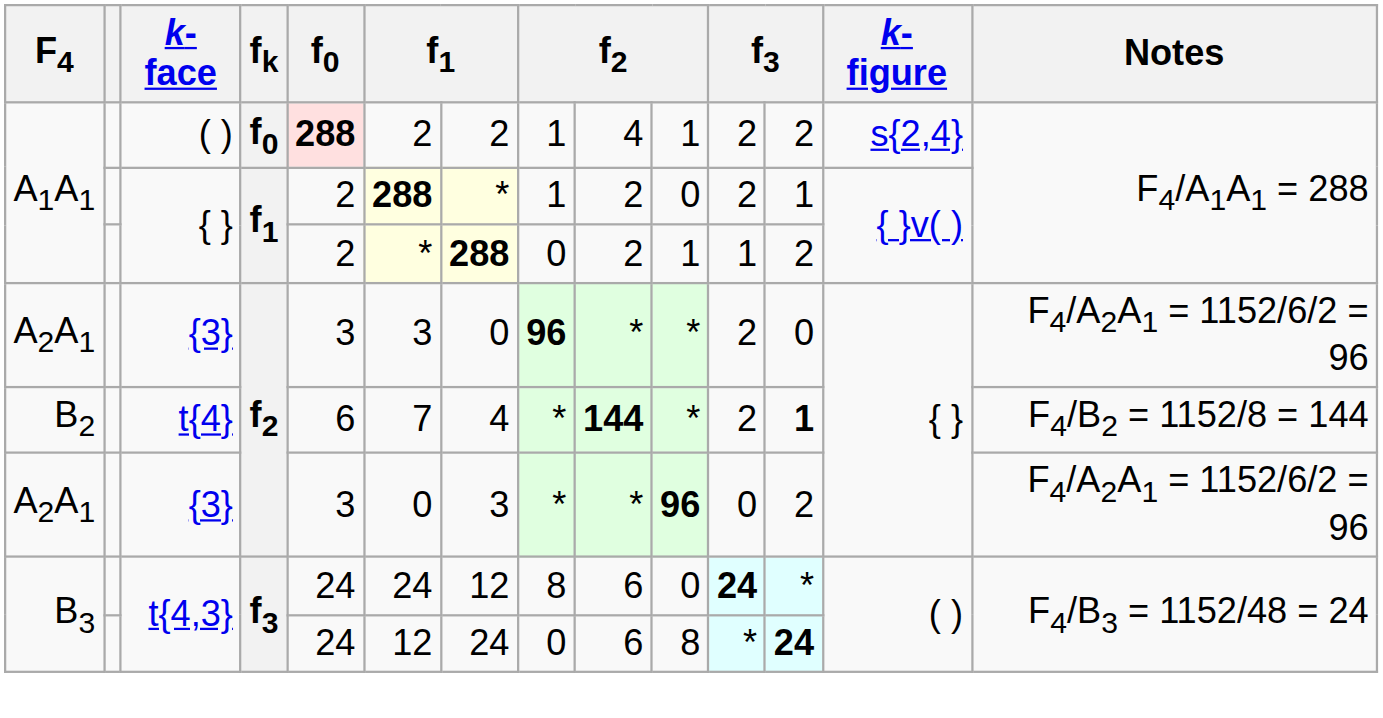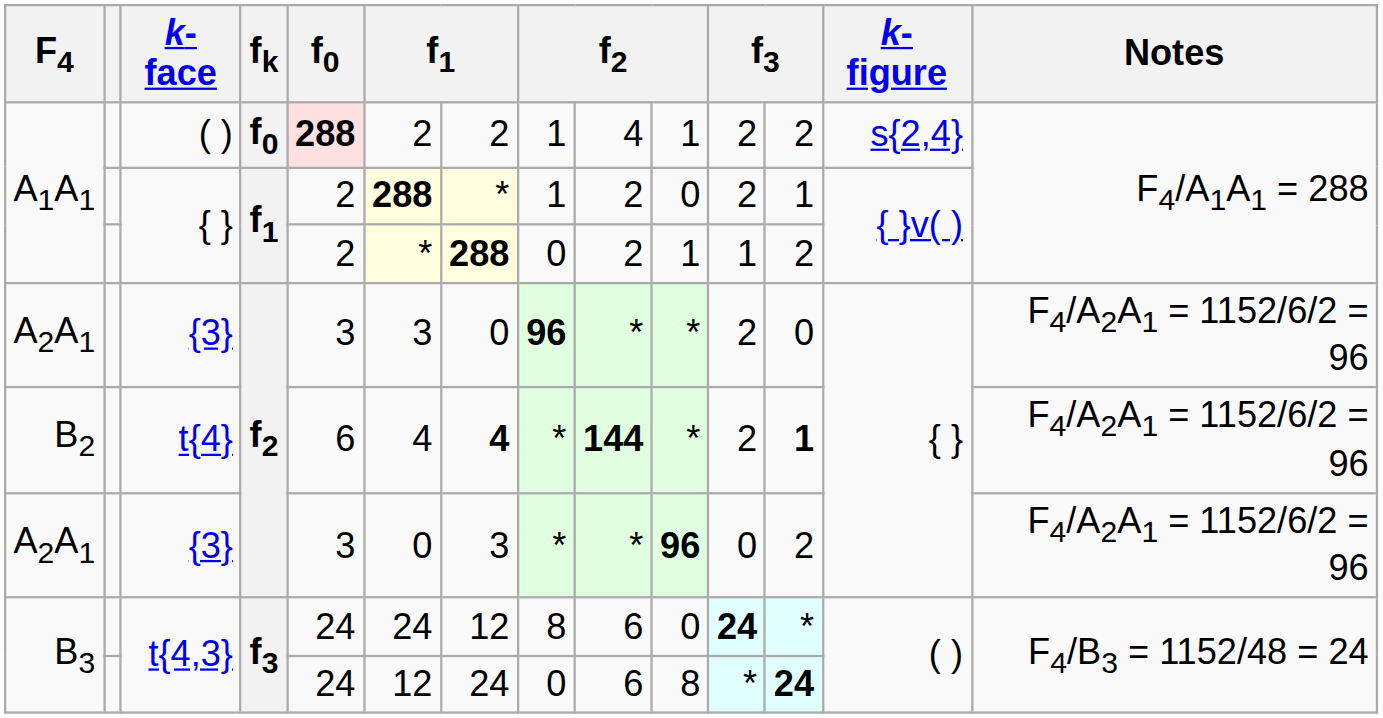t{4} | column 6: 7 -> 4
t{4} | column 7: normal -> bold
t{4} | Notes: F4/B2 = 1152/8 = 144 -> F4/A2A1 = 1152/6/2 = 96
